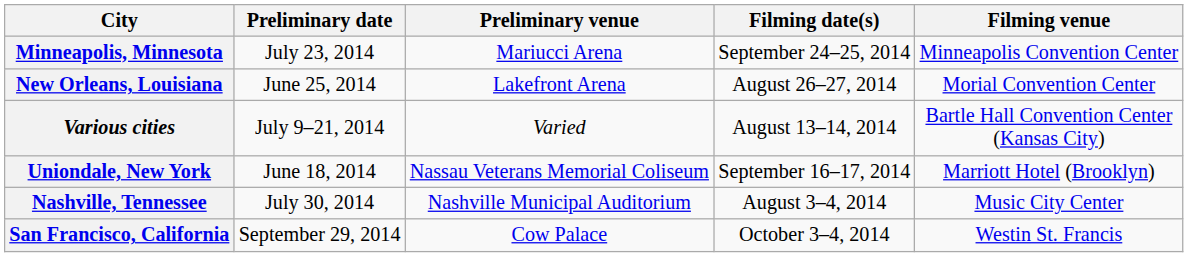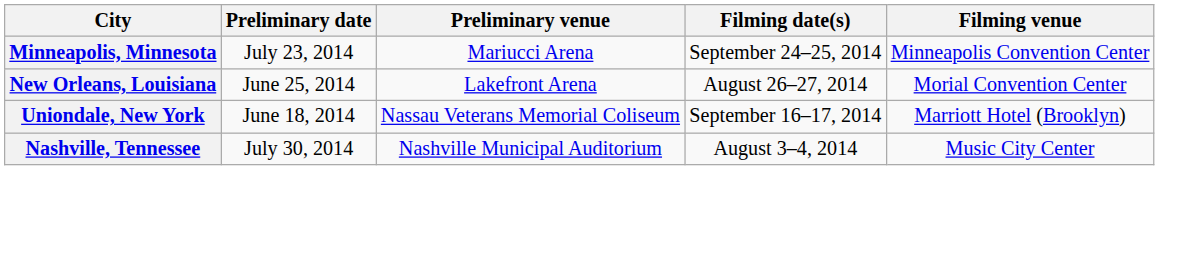- row: Various cities | July 9–21, 2014 | Varied | August 13–14, 2014 | Bartle Hall Convention Center (Kansas City)
- row: San Francisco, California | September 29, 2014 | Cow Palace | October 3–4, 2014 | Westin St. Francis
